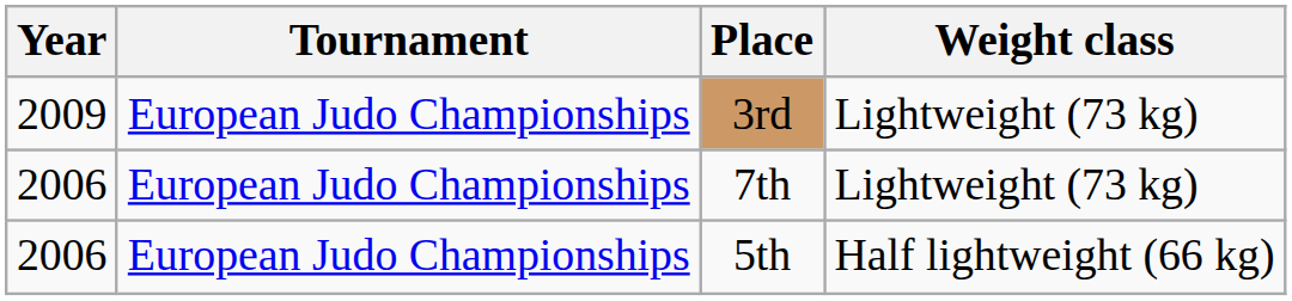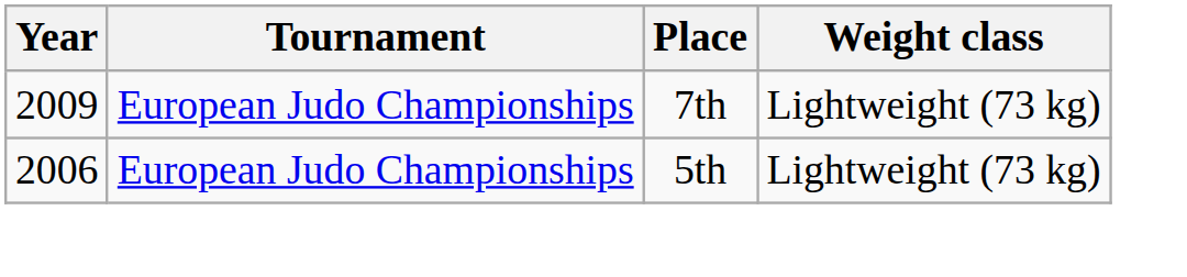- row: 2009 | European Judo Championships | 3rd | Lightweight (73 kg)
7th | Year: 2006 -> 2009
5th | Weight class: Half lightweight (66 kg) -> Lightweight (73 kg)
